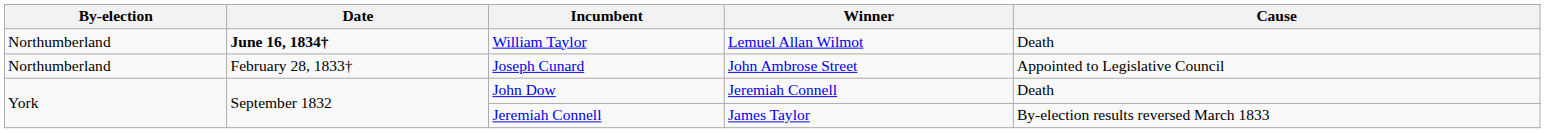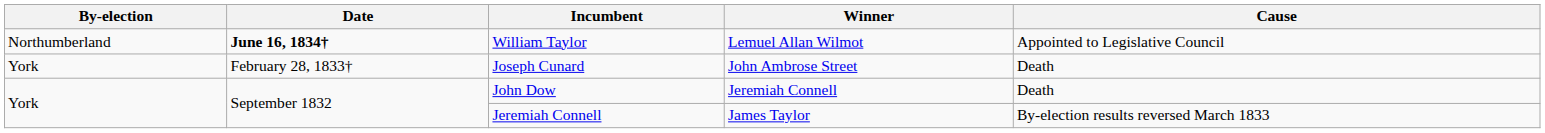William Taylor | Cause: Death -> Appointed to Legislative Council
Joseph Cunard | By-election: Northumberland -> York
Joseph Cunard | Cause: Appointed to Legislative Council -> Death
